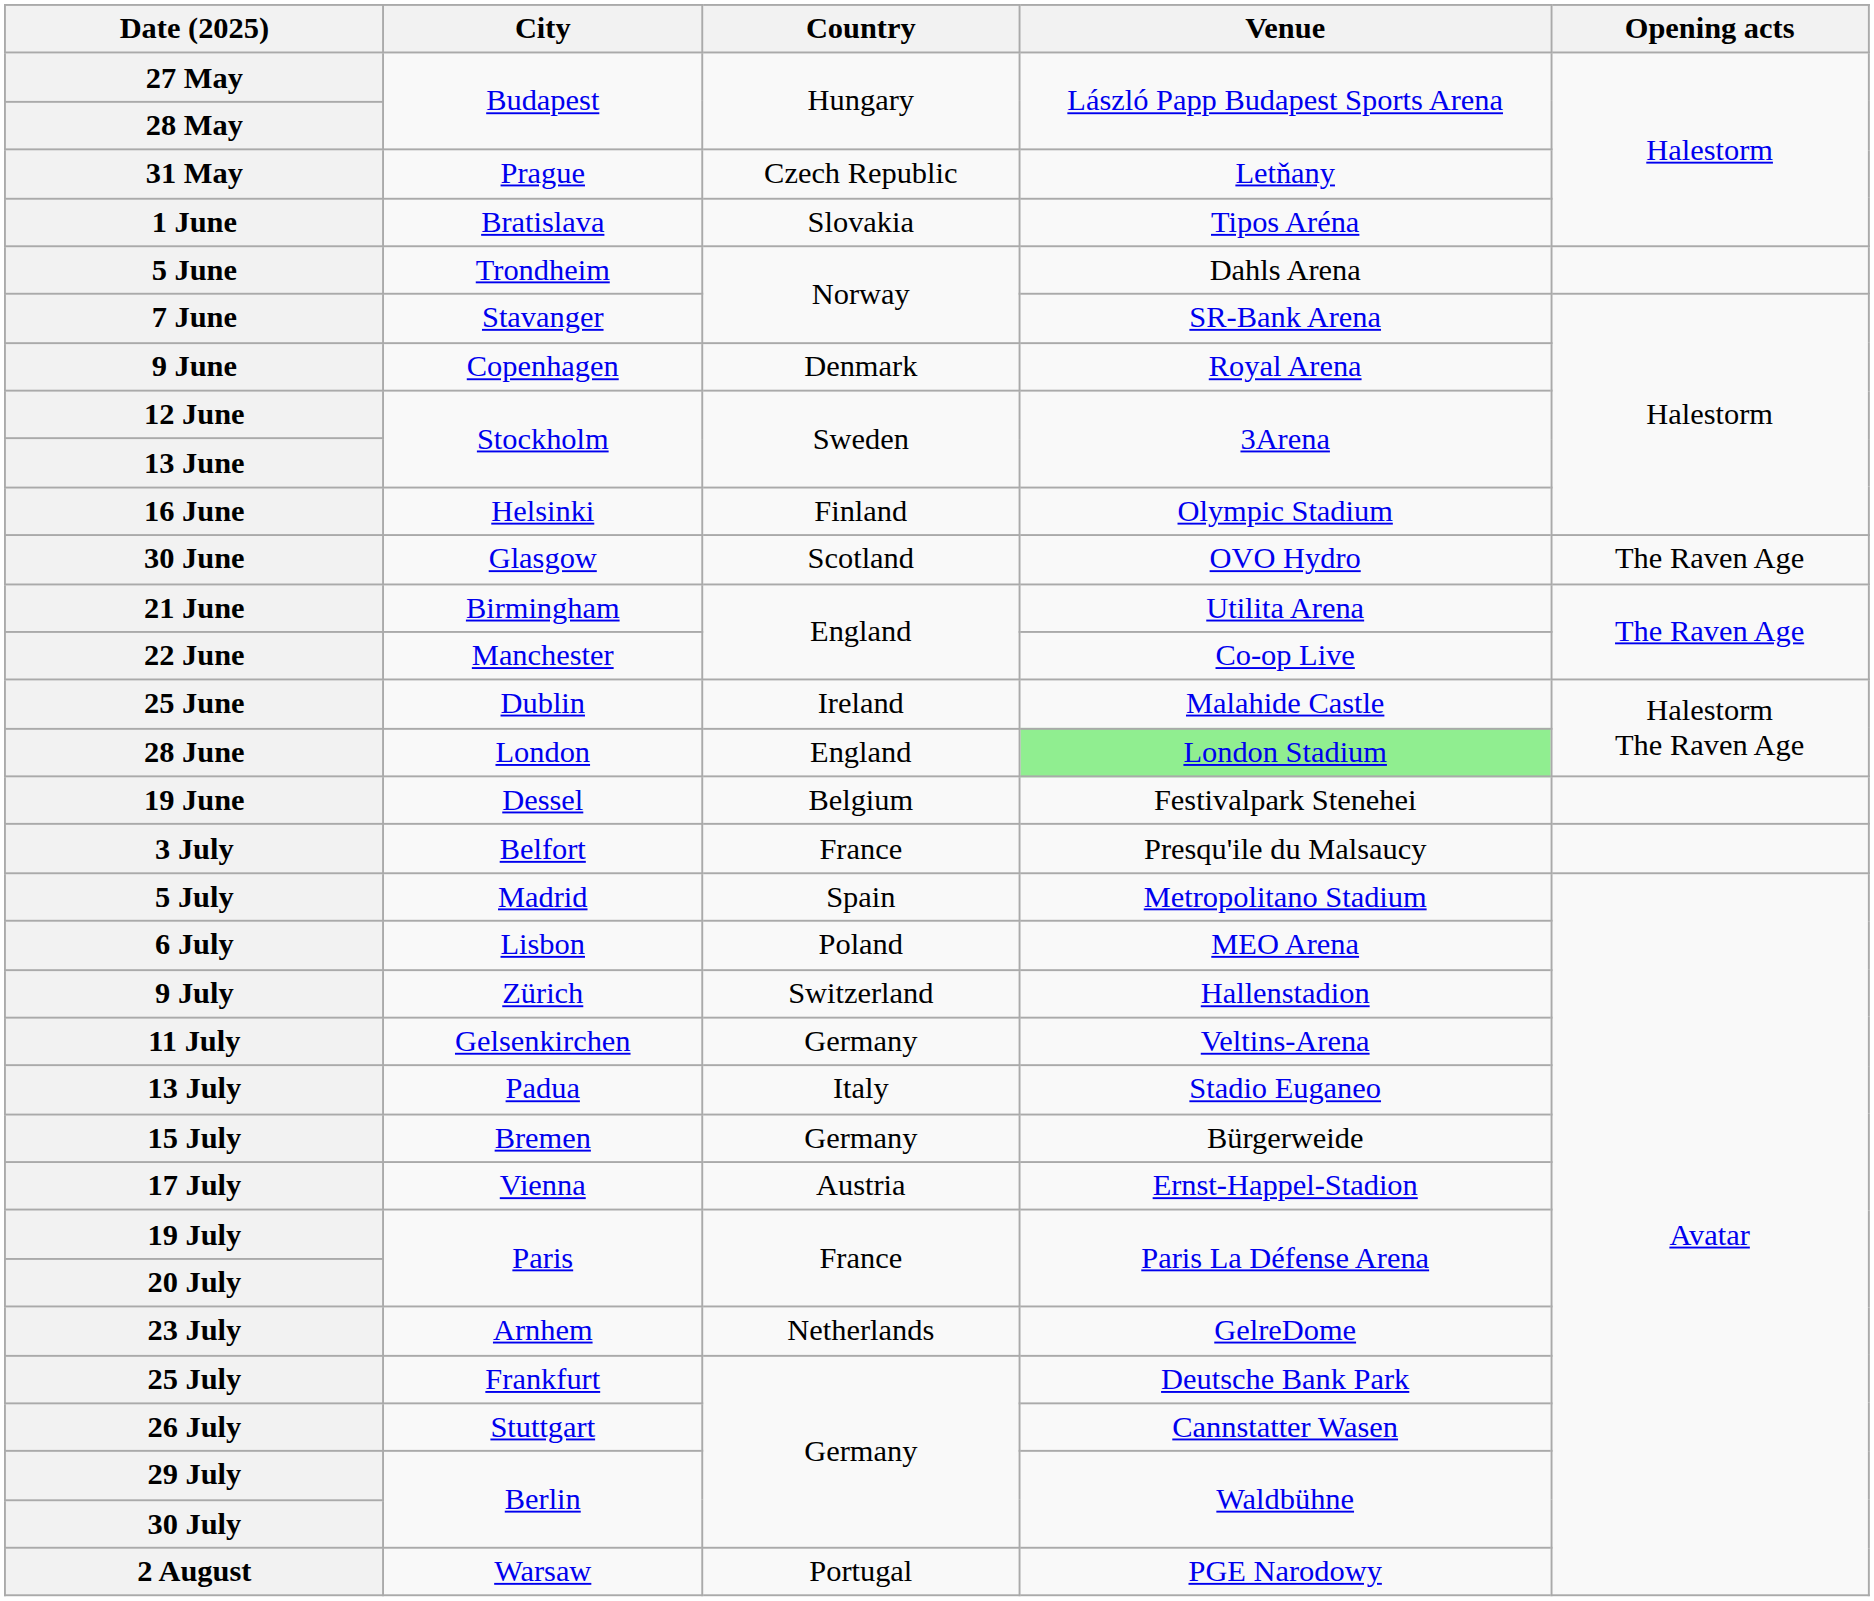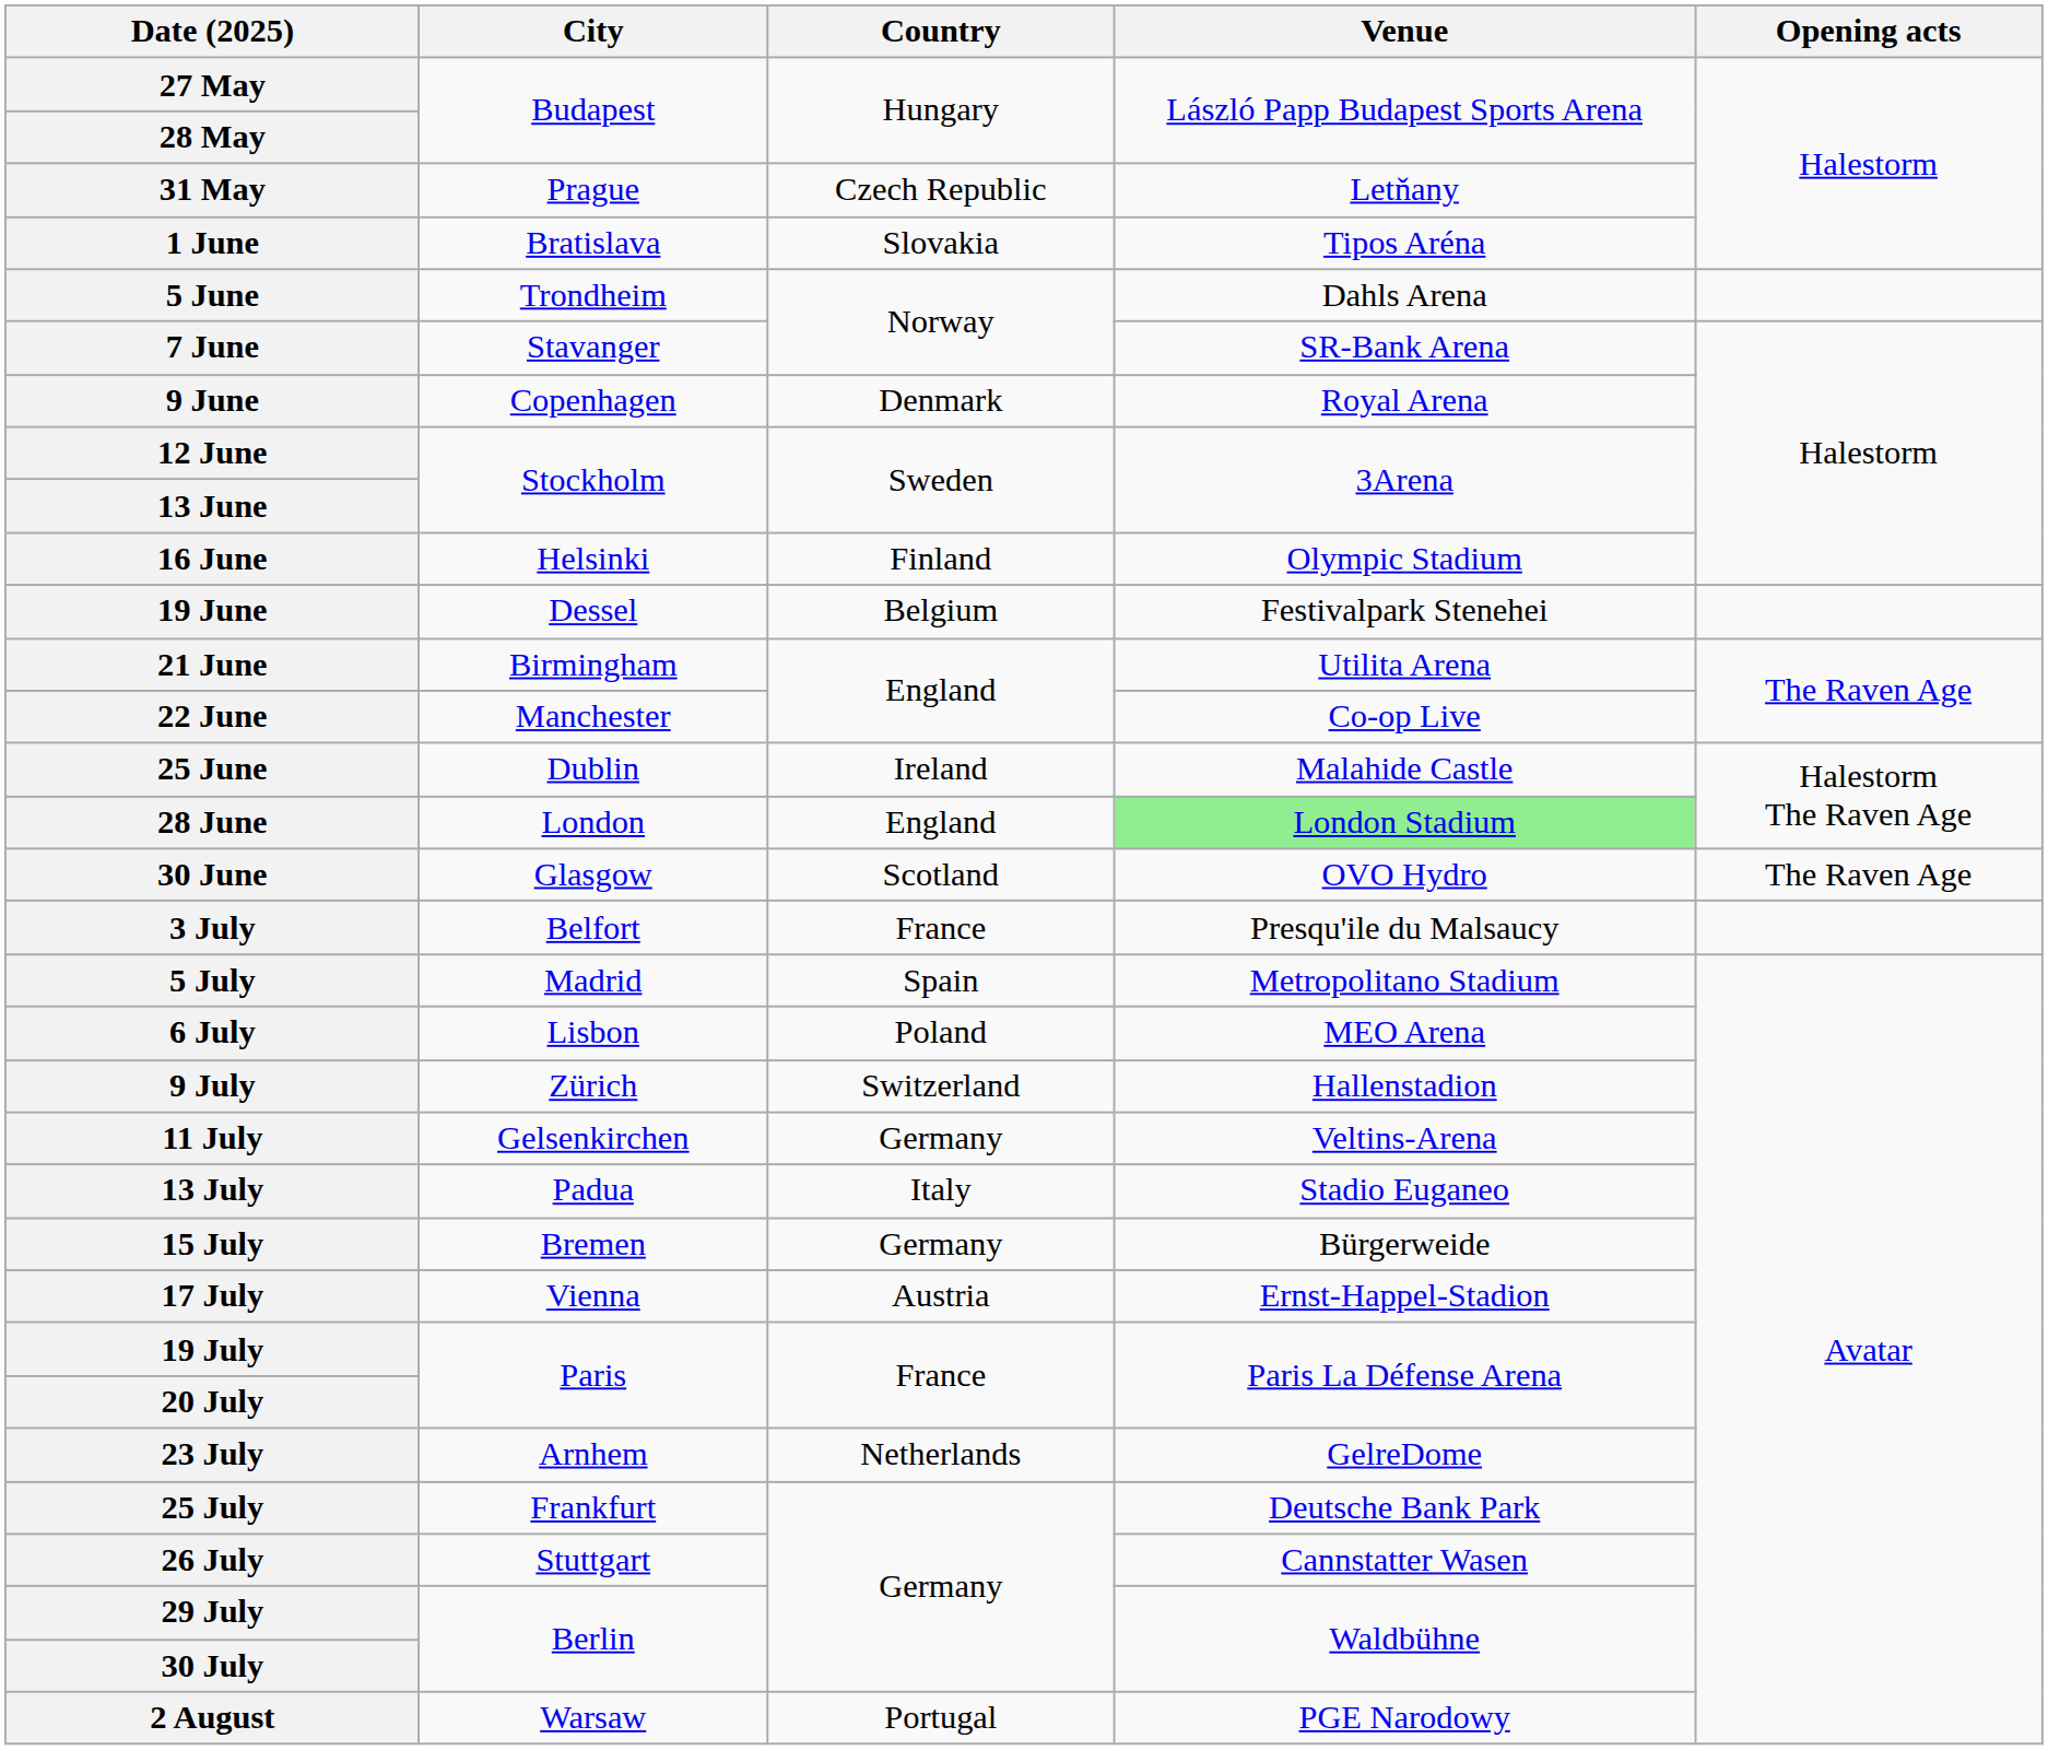rows swapped: 19 June <-> 30 June
